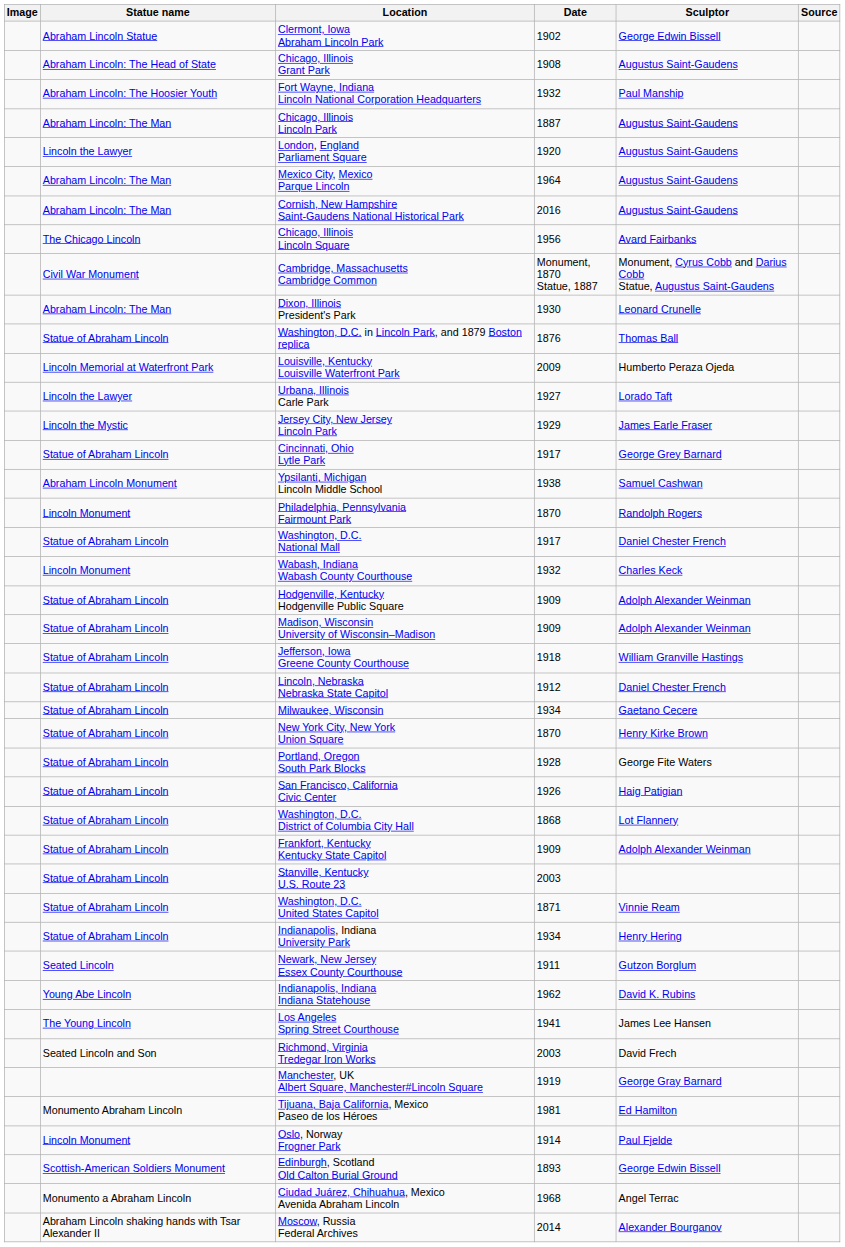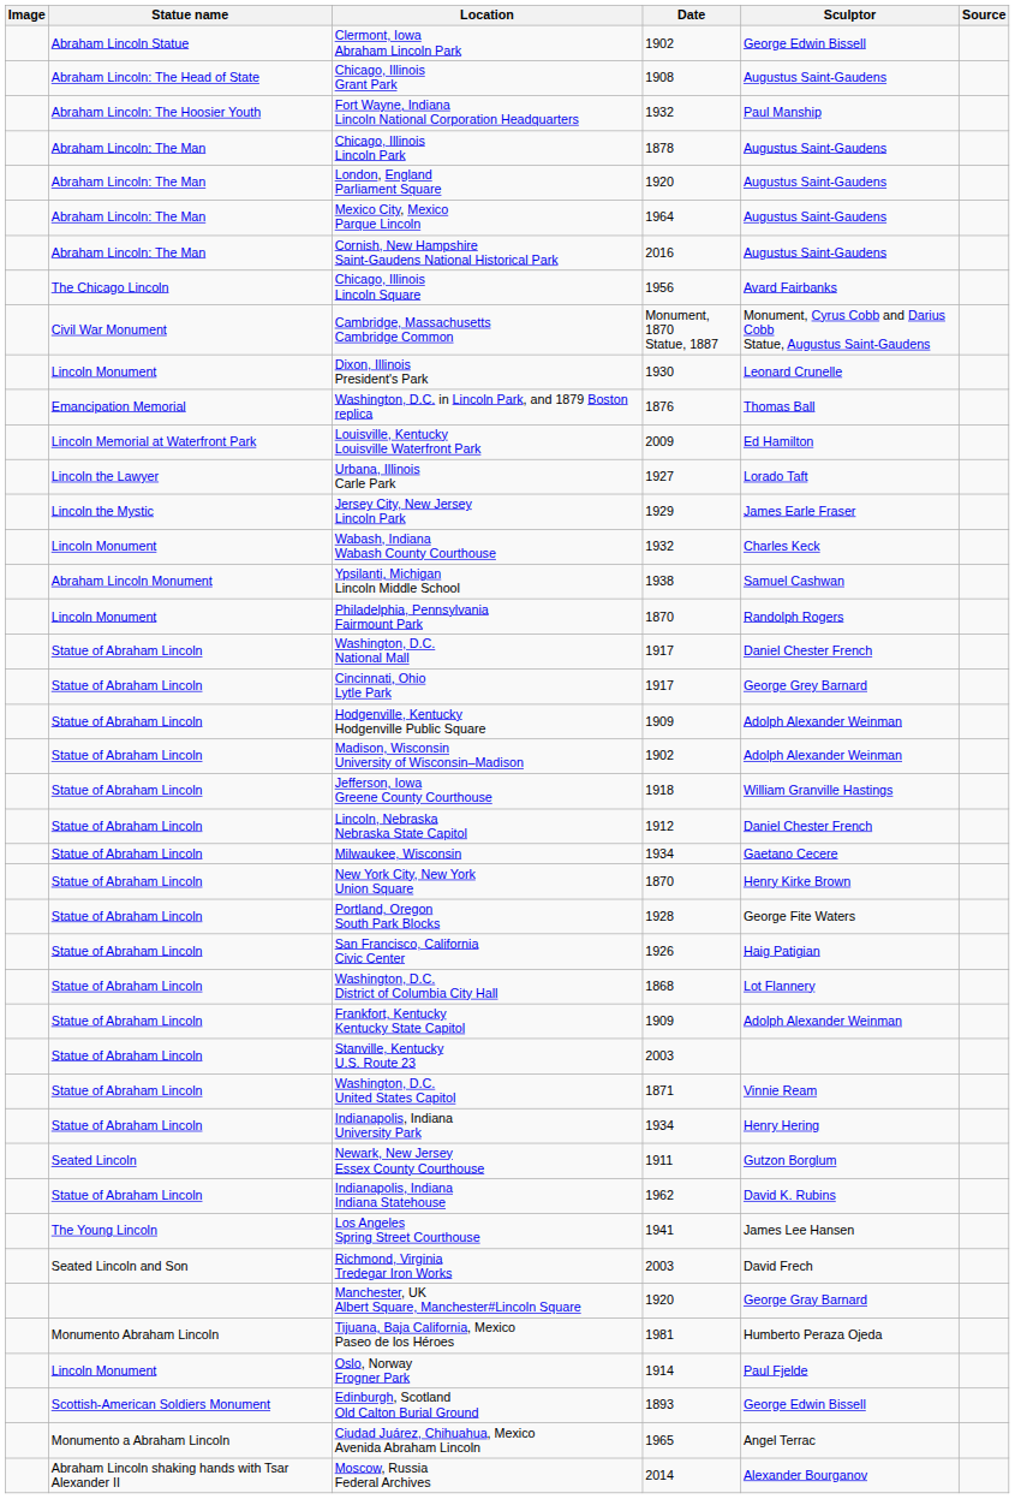Chicago, Illinois Lincoln Park | Date: 1887 -> 1878
London, England Parliament Square | Statue name: Lincoln the Lawyer -> Abraham Lincoln: The Man
Dixon, Illinois President's Park | Statue name: Abraham Lincoln: The Man -> Lincoln Monument
Washington, D.C. in Lincoln Park, and 1879 Boston replica | Statue name: Statue of Abraham Lincoln -> Emancipation Memorial
Louisville, Kentucky Louisville Waterfront Park | Sculptor: Humberto Peraza Ojeda -> Ed Hamilton
rows swapped: Wabash, Indiana Wabash County Courthouse <-> Cincinnati, Ohio Lytle Park
Madison, Wisconsin University of Wisconsin–Madison | Date: 1909 -> 1902
Indianapolis, Indiana Indiana Statehouse | Statue name: Young Abe Lincoln -> Statue of Abraham Lincoln
Manchester, UK Albert Square, Manchester#Lincoln Square | Date: 1919 -> 1920
Tijuana, Baja California, Mexico Paseo de los Héroes | Sculptor: Ed Hamilton -> Humberto Peraza Ojeda
Ciudad Juárez, Chihuahua, Mexico Avenida Abraham Lincoln | Date: 1968 -> 1965
